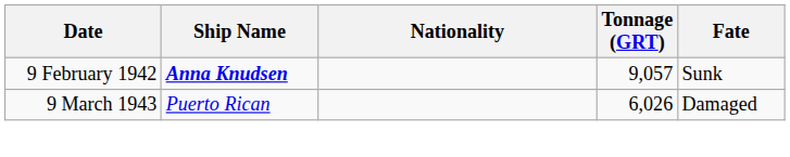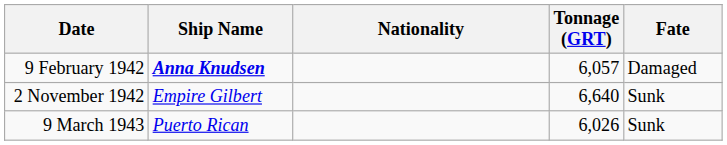9 February 1942 | Tonnage (GRT): 9,057 -> 6,057
9 February 1942 | Fate: Sunk -> Damaged
+ row: 2 November 1942 | Empire Gilbert | 6,640 | Sunk
9 March 1943 | Fate: Damaged -> Sunk
